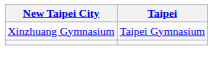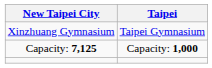+ row: Capacity: 7,125 | Capacity: 1,000
